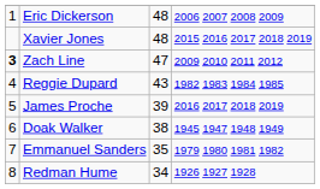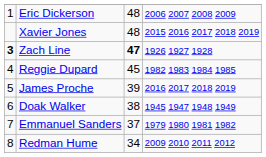Zach Line | column 3: normal -> bold
Zach Line | column 4: 2009 2010 2011 2012 -> 1926 1927 1928
Reggie Dupard | column 3: 43 -> 45
Emmanuel Sanders | column 3: 35 -> 37
Redman Hume | column 4: 1926 1927 1928 -> 2009 2010 2011 2012
